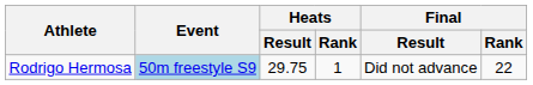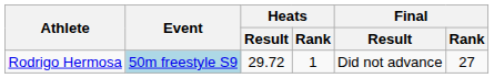Rodrigo Hermosa | Heats / Result: 29.75 -> 29.72
Rodrigo Hermosa | Final / Rank: 22 -> 27
